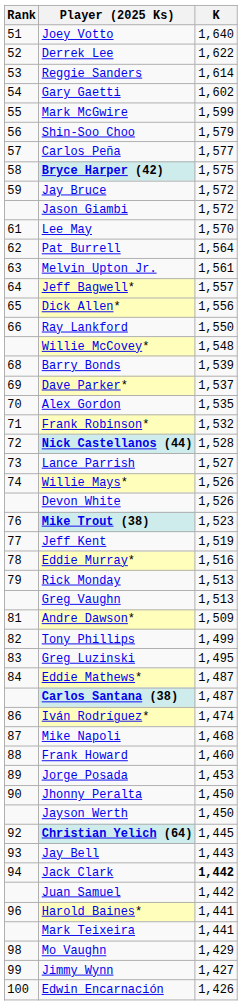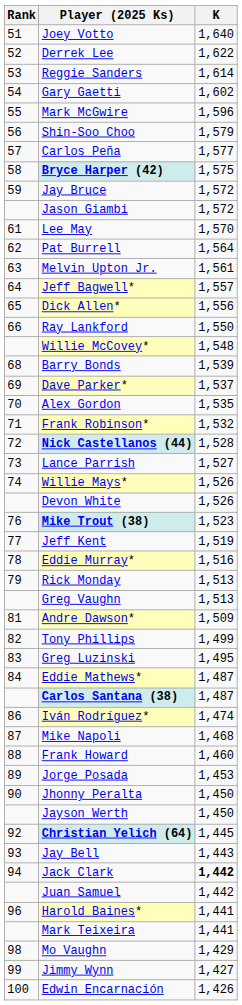Mark McGwire | K: 1,599 -> 1,596
